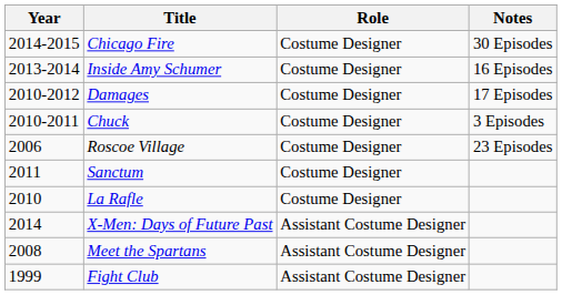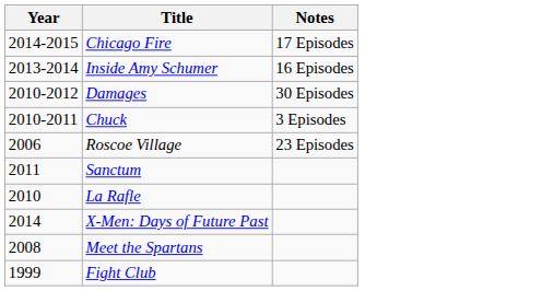- column: Role | Costume Designer | Costume Designer | Costume Designer | Costume Designer | Costume Designer | Costume Designer | Costume Designer | Assistant Costume Designer | Assistant Costume Designer | Assistant Costume Designer
Chicago Fire | Notes: 30 Episodes -> 17 Episodes
Damages | Notes: 17 Episodes -> 30 Episodes
